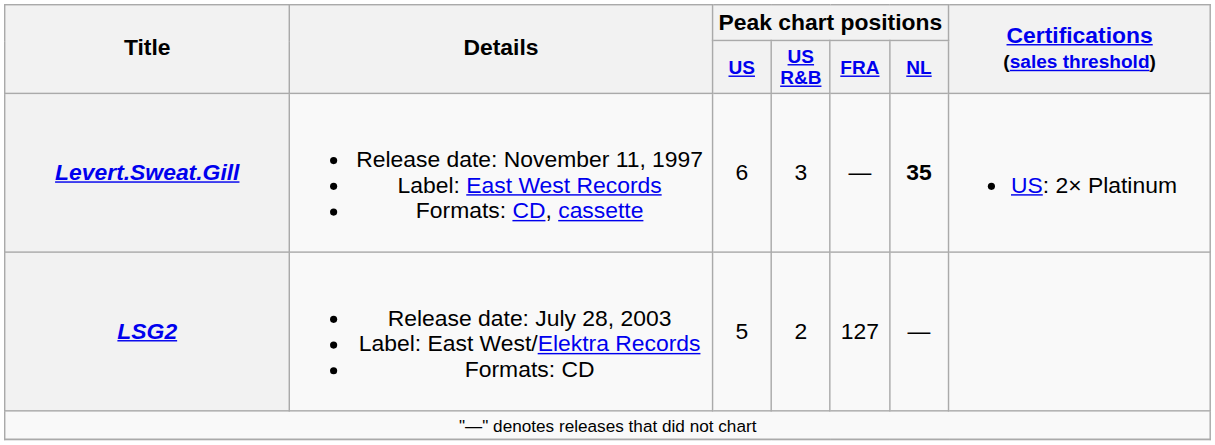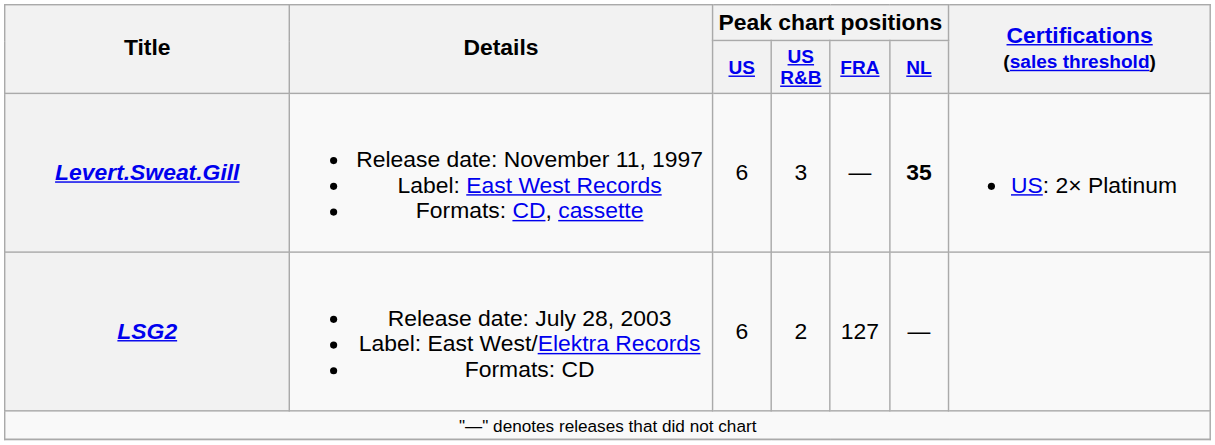LSG2 | Peak chart positions / US: 5 -> 6
